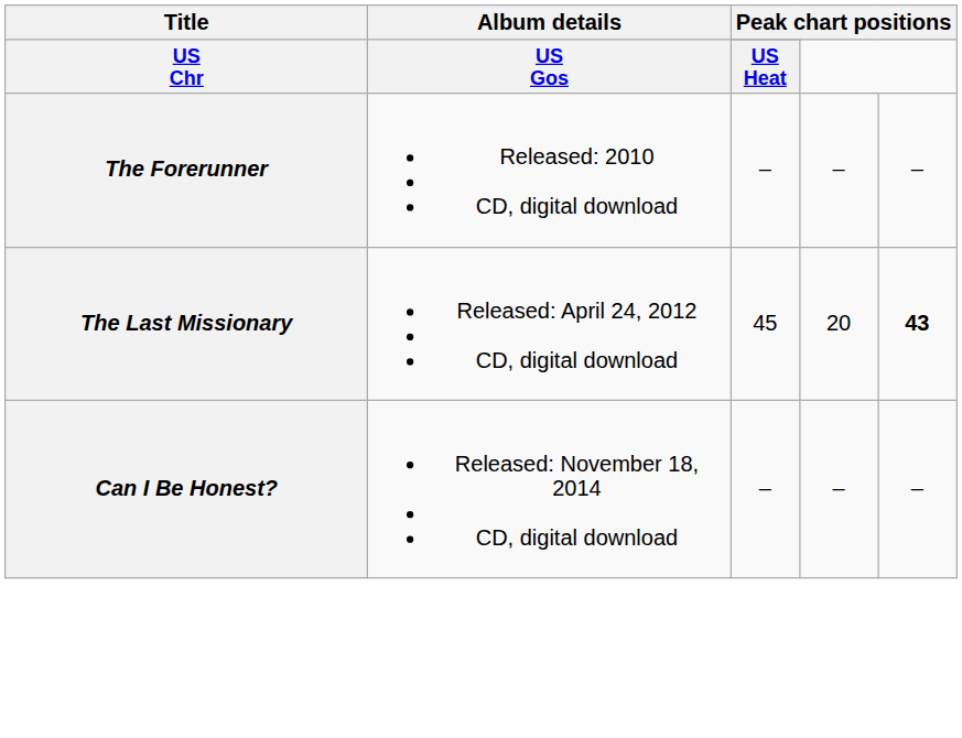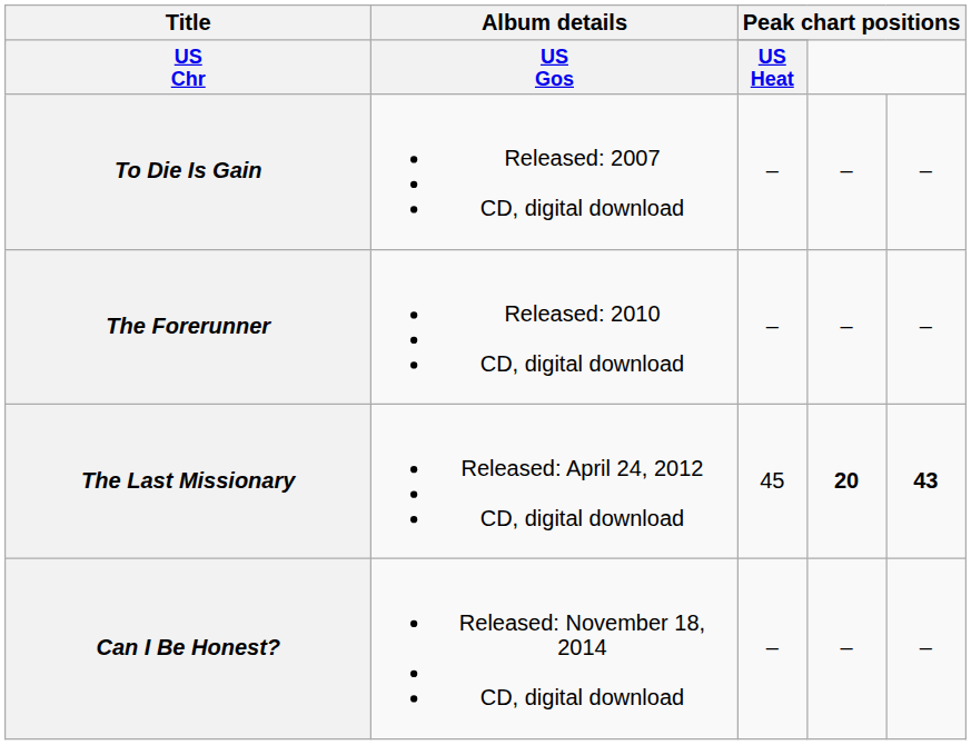+ row: To Die Is Gain | Released: 2007 CD, digital download | – | – | –
The Last Missionary | column 4: normal -> bold
